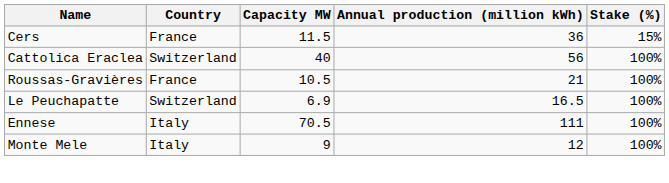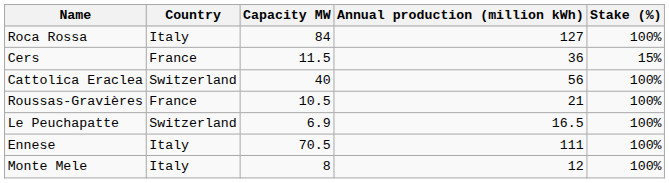+ row: Roca Rossa | Italy | 84 | 127 | 100%
Monte Mele | Capacity MW: 9 -> 8
